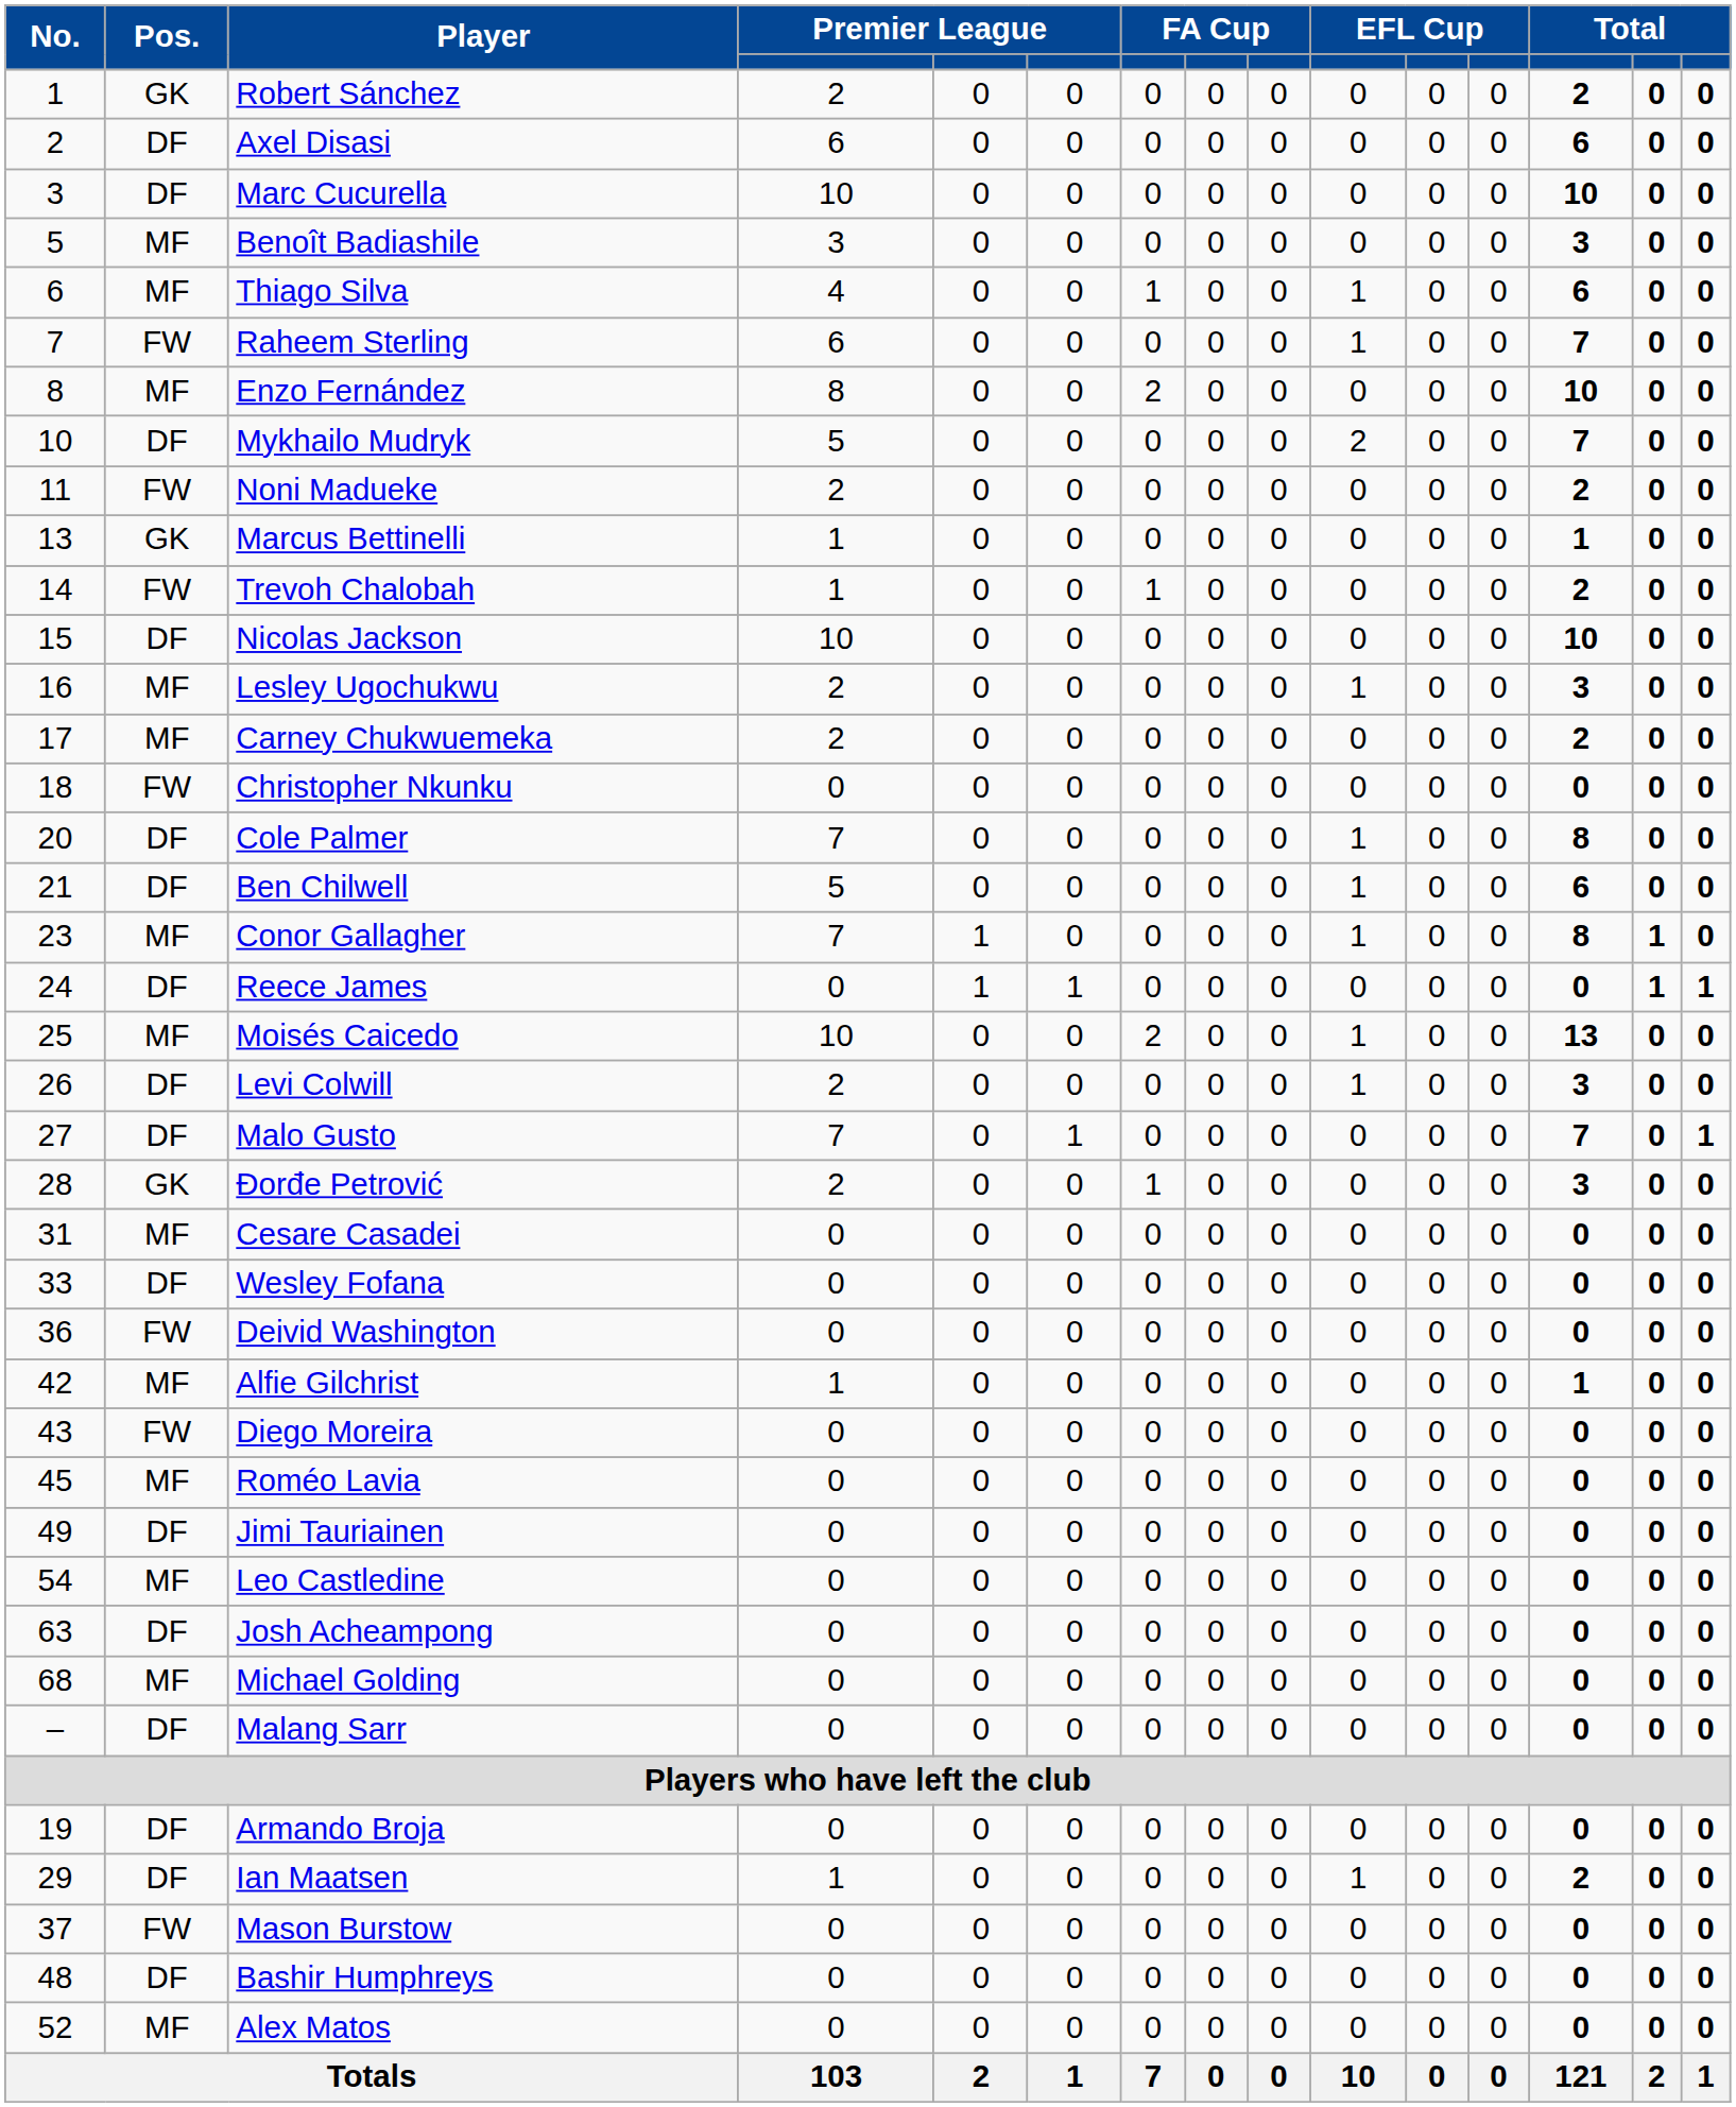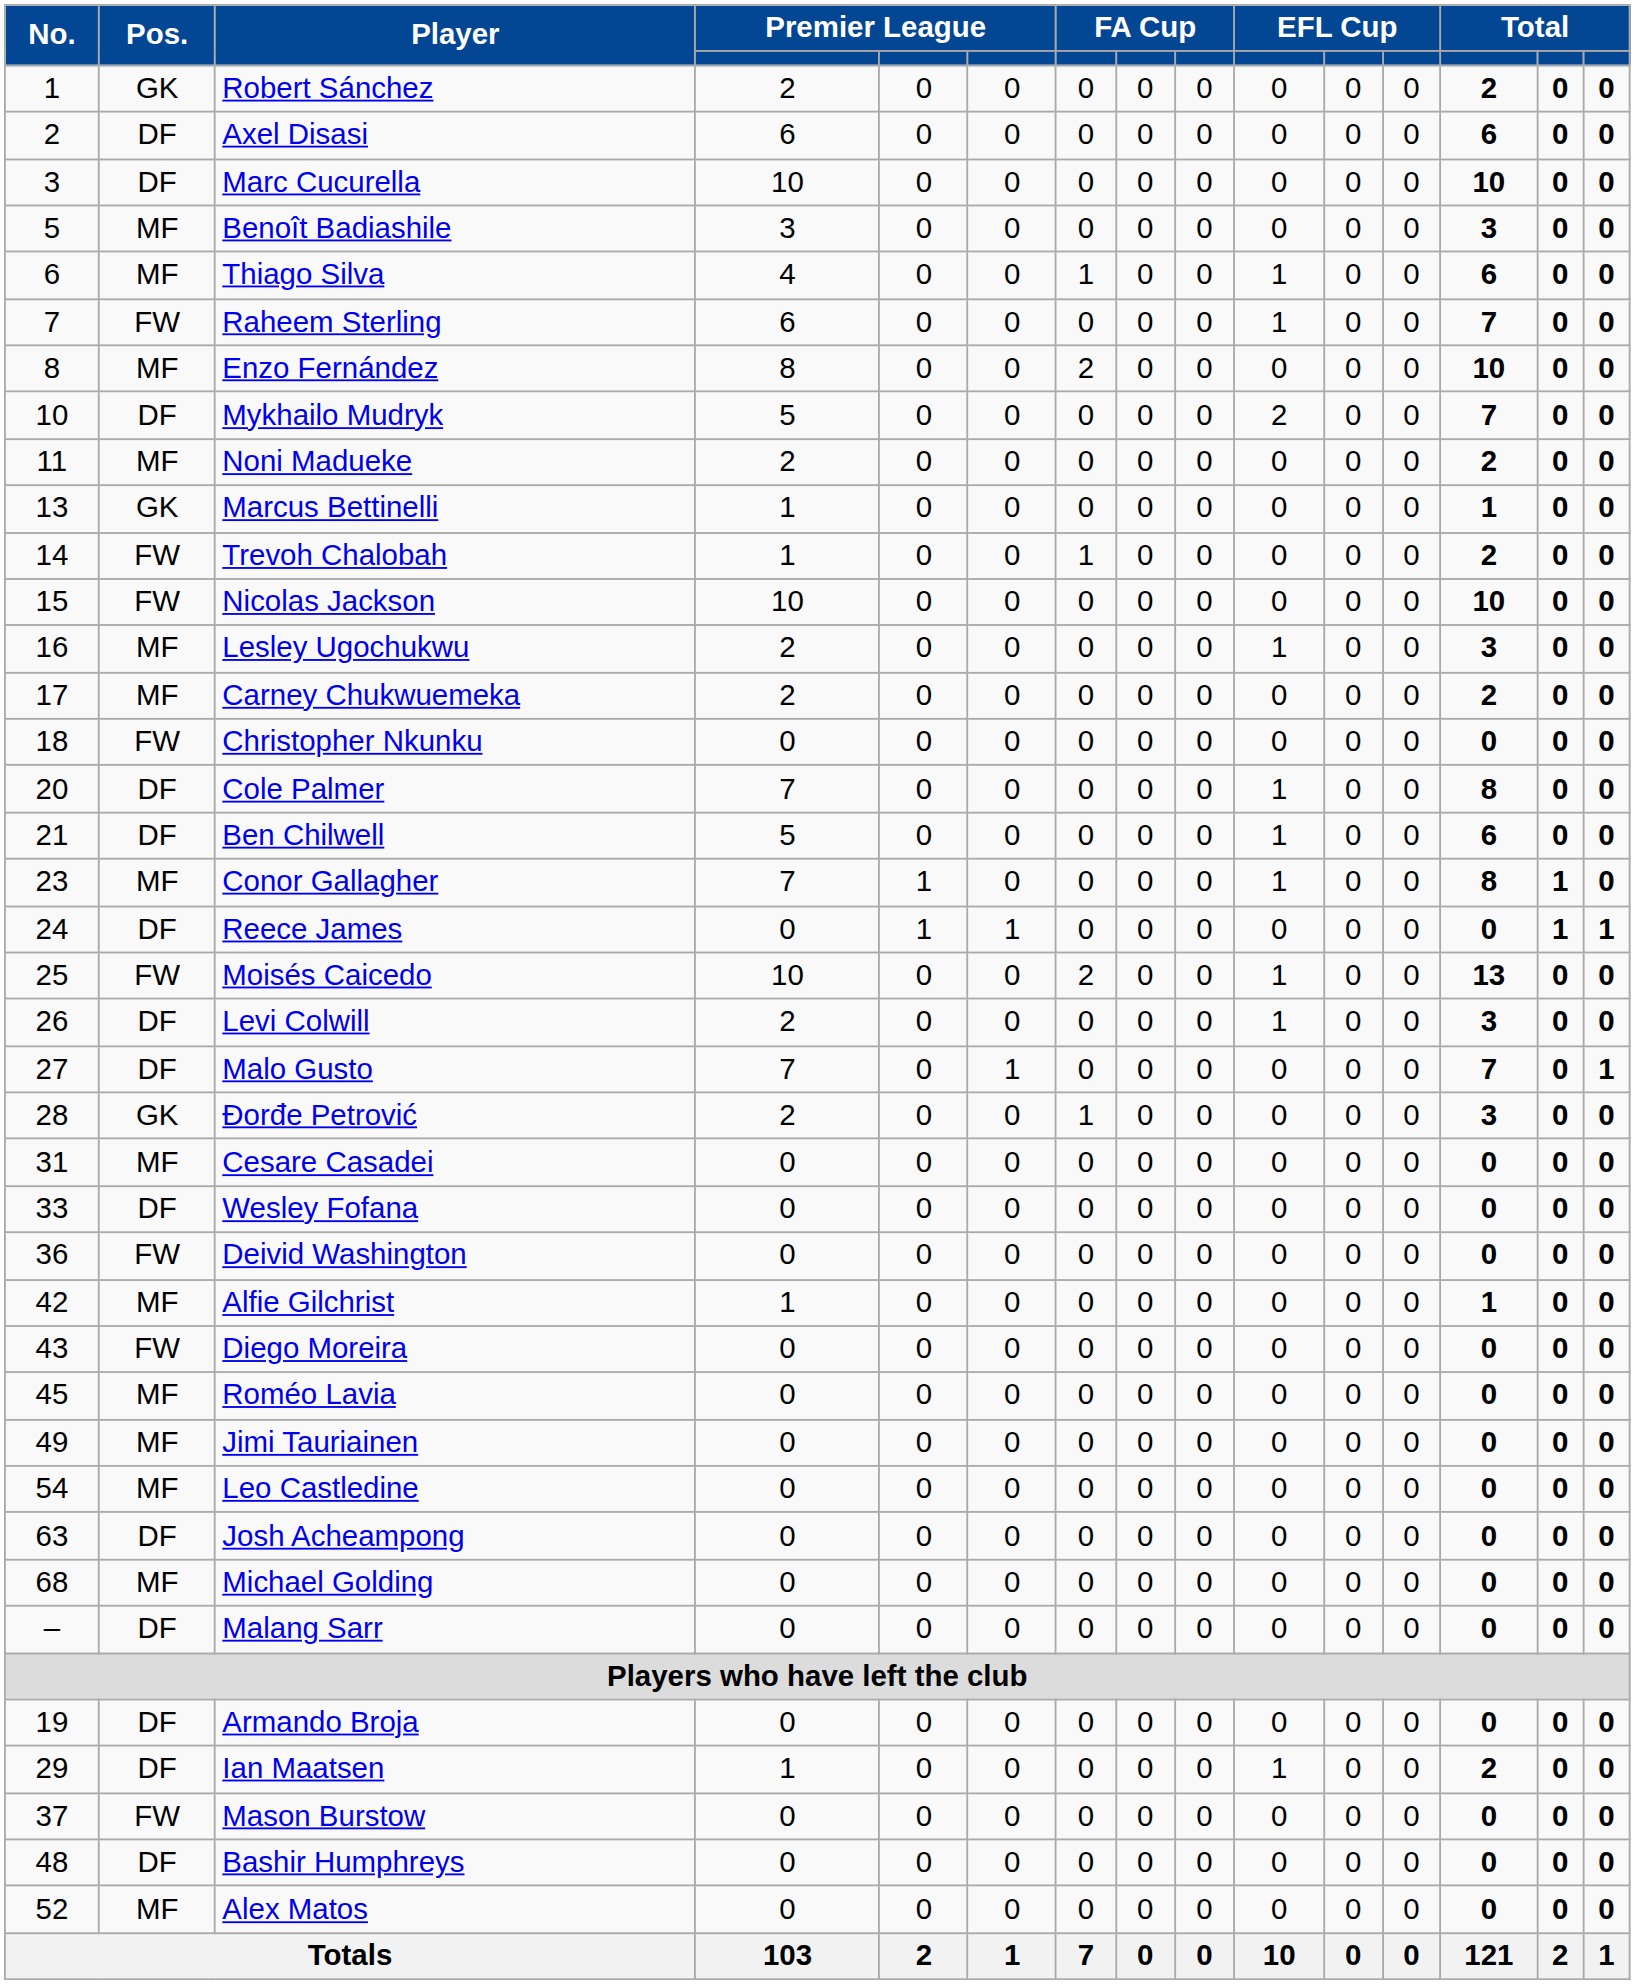Noni Madueke | Pos.: FW -> MF
Nicolas Jackson | Pos.: DF -> FW
Moisés Caicedo | Pos.: MF -> FW
Jimi Tauriainen | Pos.: DF -> MF
